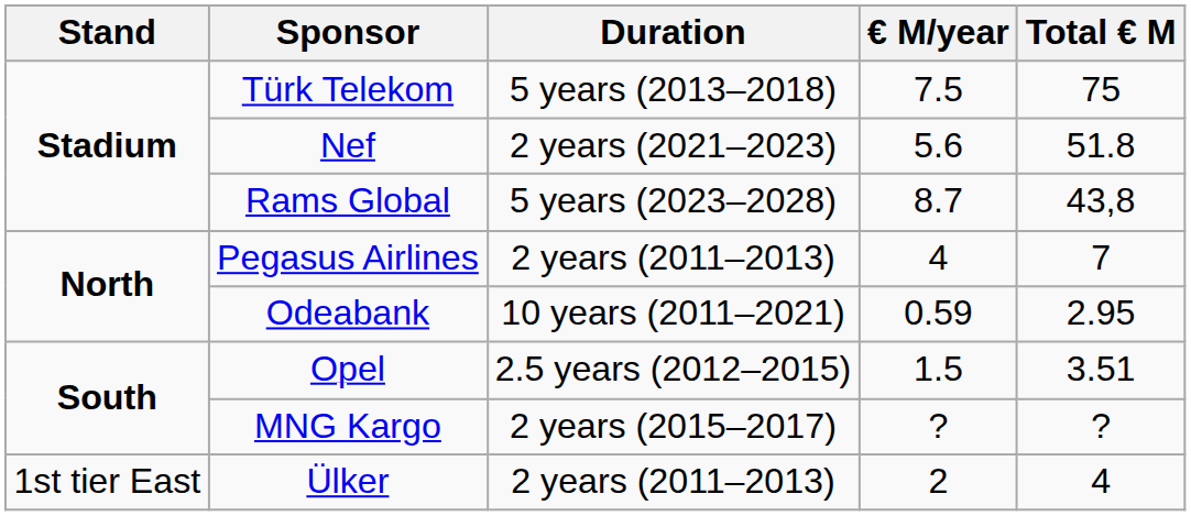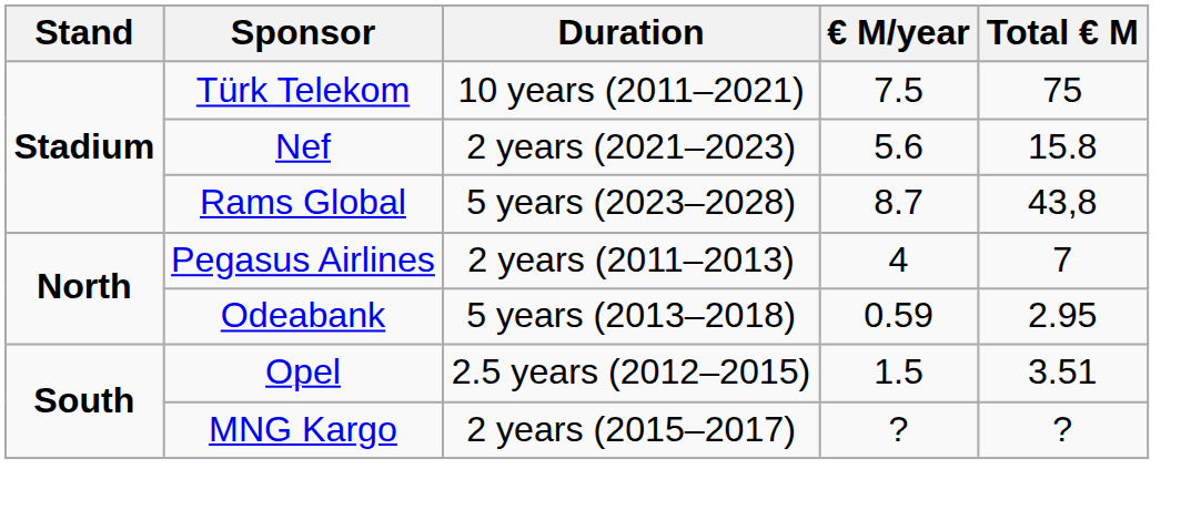Türk Telekom | Duration: 5 years (2013–2018) -> 10 years (2011–2021)
Nef | Total € M: 51.8 -> 15.8
Odeabank | Duration: 10 years (2011–2021) -> 5 years (2013–2018)
- row: 1st tier East | Ülker | 2 years (2011–2013) | 2 | 4
